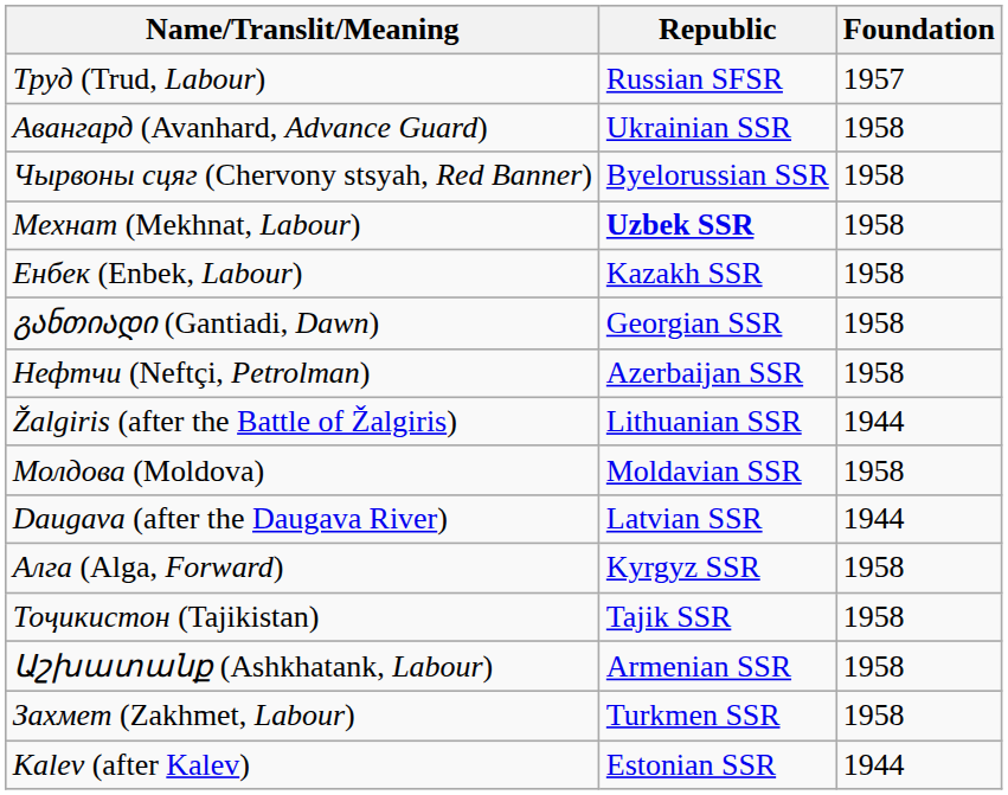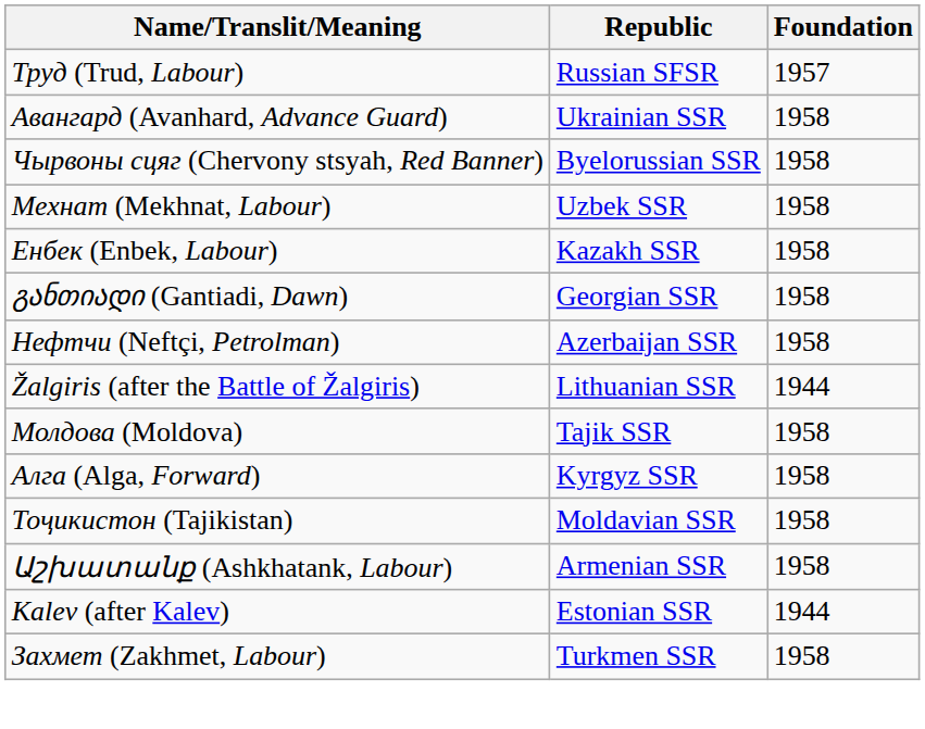Мехнат (Mekhnat, Labour) | Republic: bold -> normal
Молдова (Moldova) | Republic: Moldavian SSR -> Tajik SSR
- row: Daugava (after the Daugava River) | Latvian SSR | 1944
Тоҷикистон (Tajikistan) | Republic: Tajik SSR -> Moldavian SSR
rows swapped: Захмет (Zakhmet, Labour) <-> Kalev (after Kalev)
